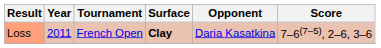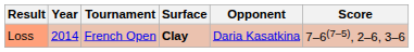Loss | Year: 2011 -> 2014
